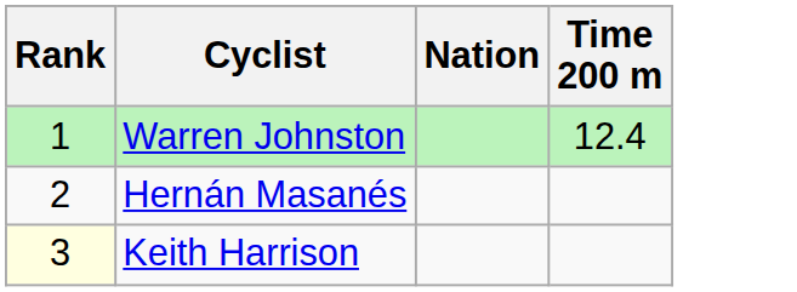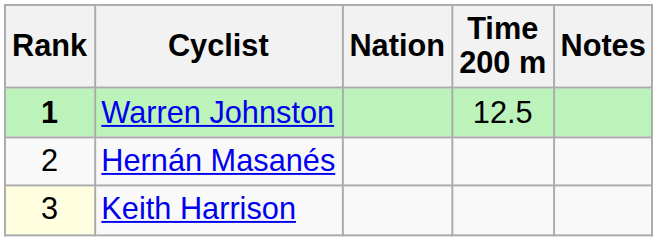+ column: Notes
Warren Johnston | Rank: normal -> bold
Warren Johnston | Time 200 m: 12.4 -> 12.5
